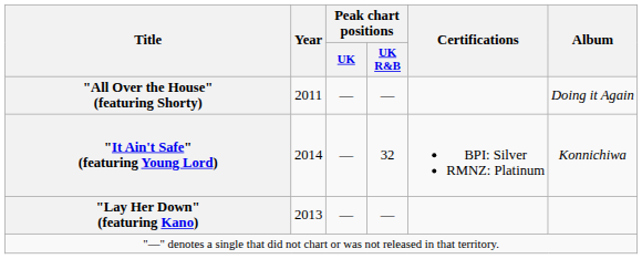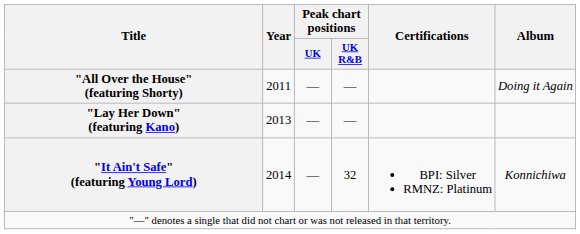rows swapped: "Lay Her Down" (featuring Kano) <-> "It Ain't Safe" (featuring Young Lord)
